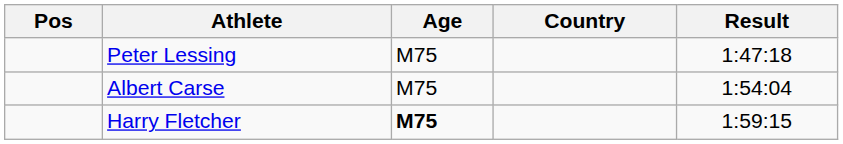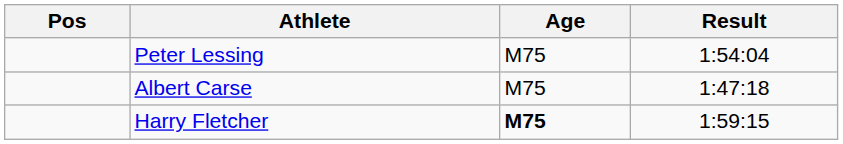- column: Country
Peter Lessing | Result: 1:47:18 -> 1:54:04
Albert Carse | Result: 1:54:04 -> 1:47:18
